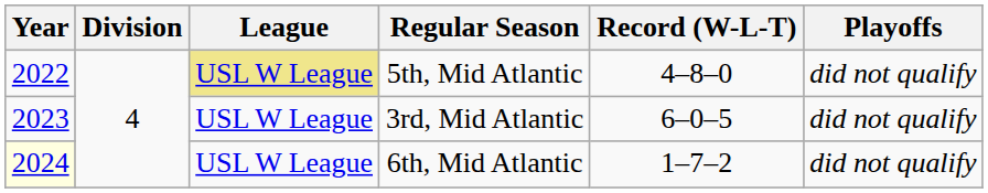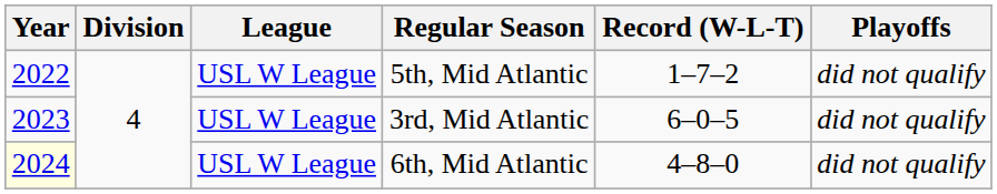5th, Mid Atlantic | League: khaki background -> no background
5th, Mid Atlantic | Record (W-L-T): 4–8–0 -> 1–7–2
6th, Mid Atlantic | Record (W-L-T): 1–7–2 -> 4–8–0
